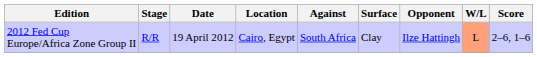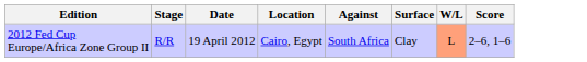- column: Opponent | Ilze Hattingh
